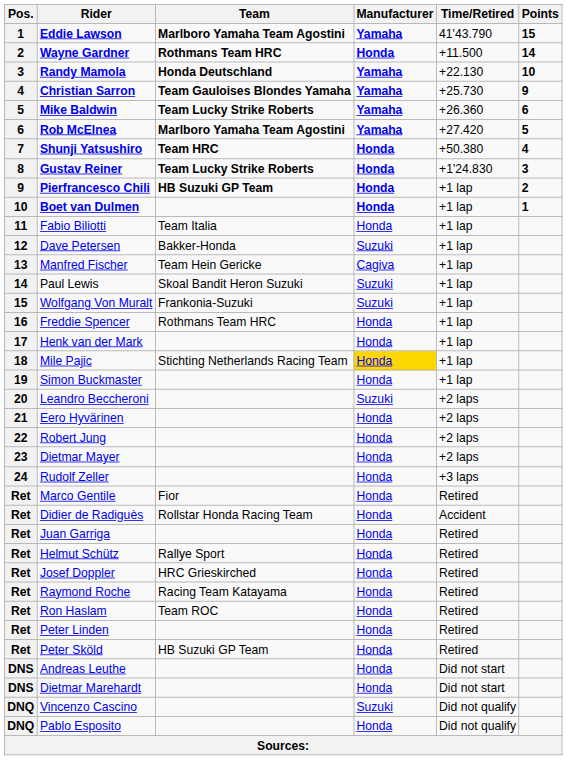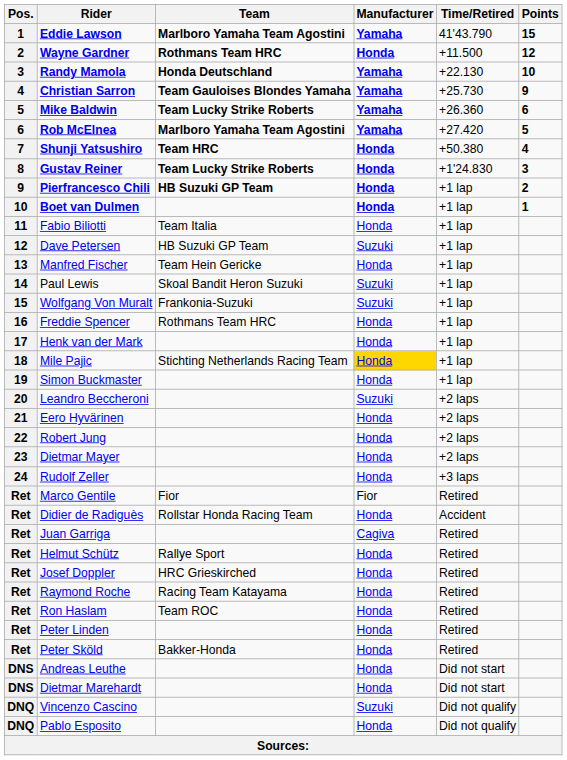Wayne Gardner | Points: 14 -> 12
Dave Petersen | Team: Bakker-Honda -> HB Suzuki GP Team
Manfred Fischer | Manufacturer: Cagiva -> Honda
Marco Gentile | Manufacturer: Honda -> Fior
Juan Garriga | Manufacturer: Honda -> Cagiva
Peter Sköld | Team: HB Suzuki GP Team -> Bakker-Honda
